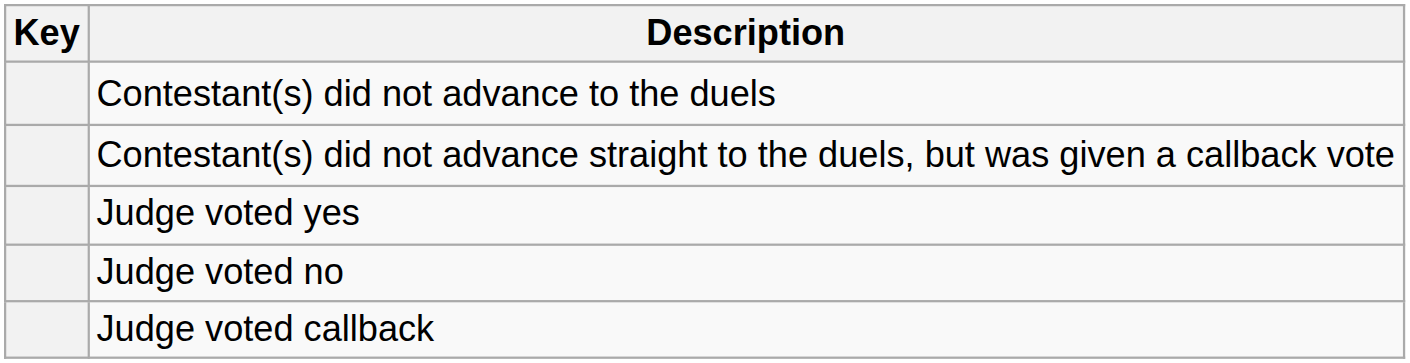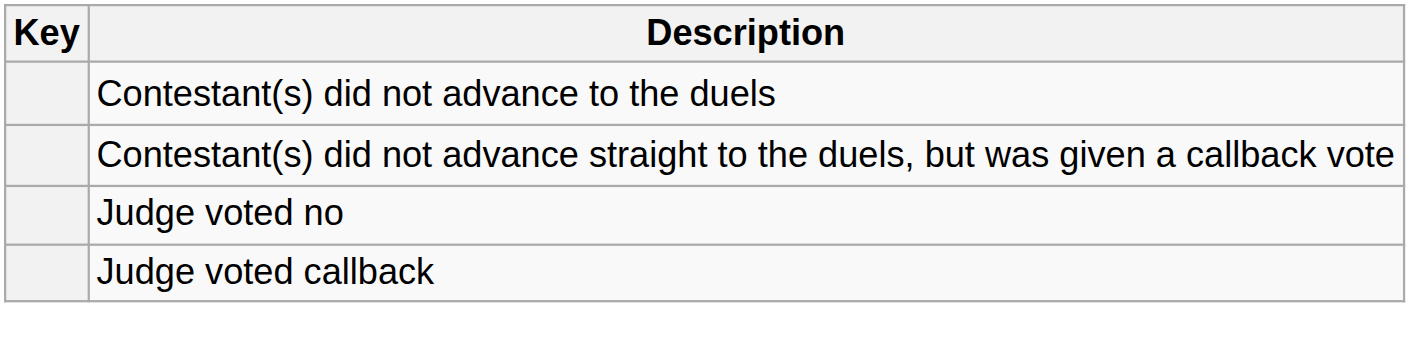- row: Judge voted yes
